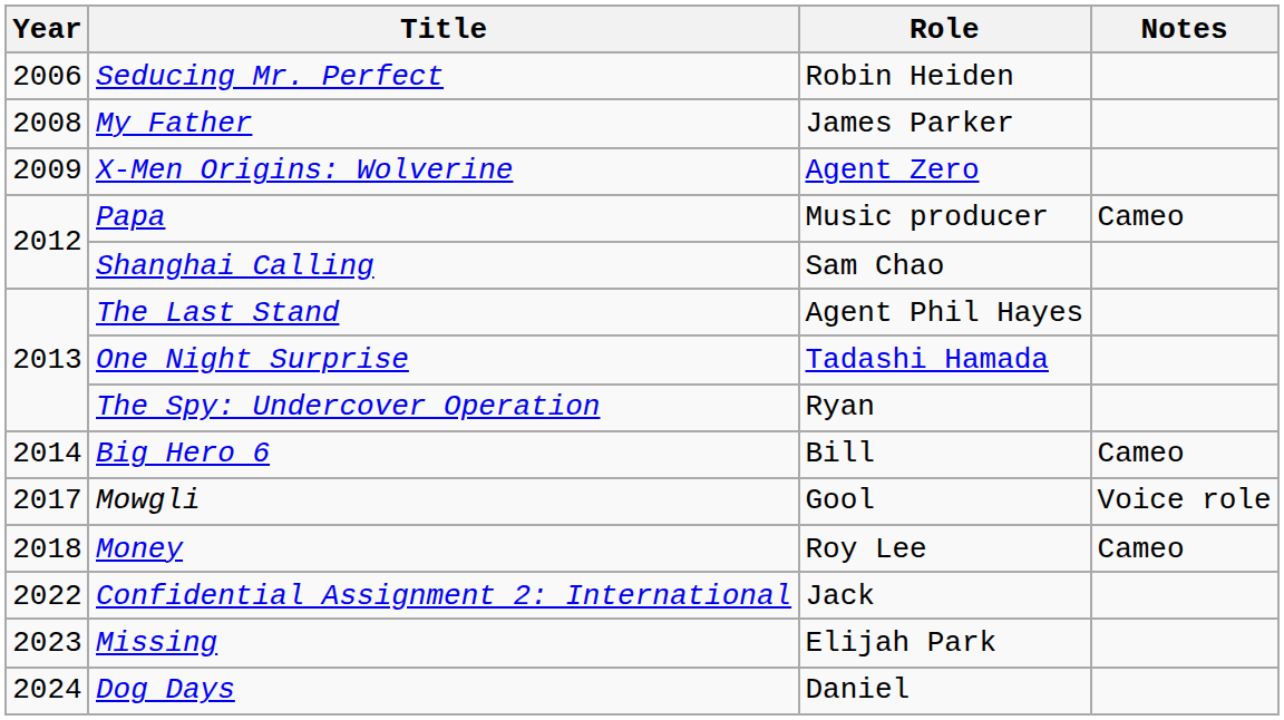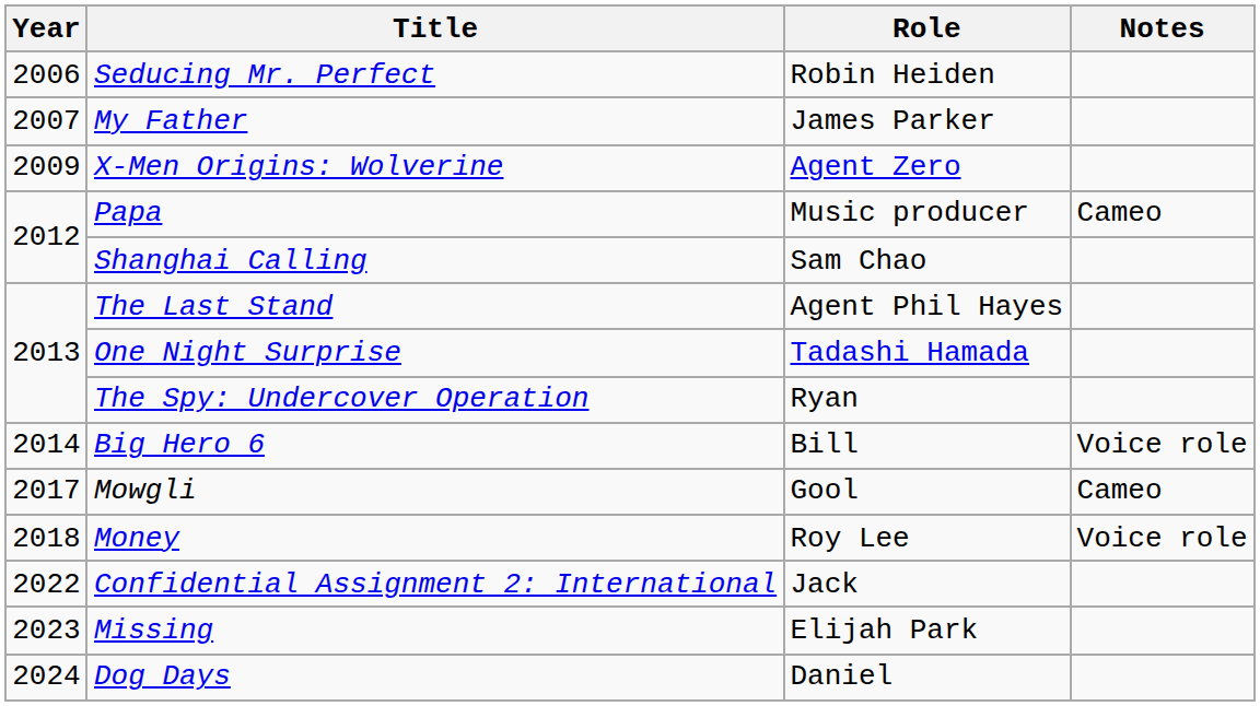My Father | Year: 2008 -> 2007
Big Hero 6 | Notes: Cameo -> Voice role
Mowgli | Notes: Voice role -> Cameo
Money | Notes: Cameo -> Voice role
